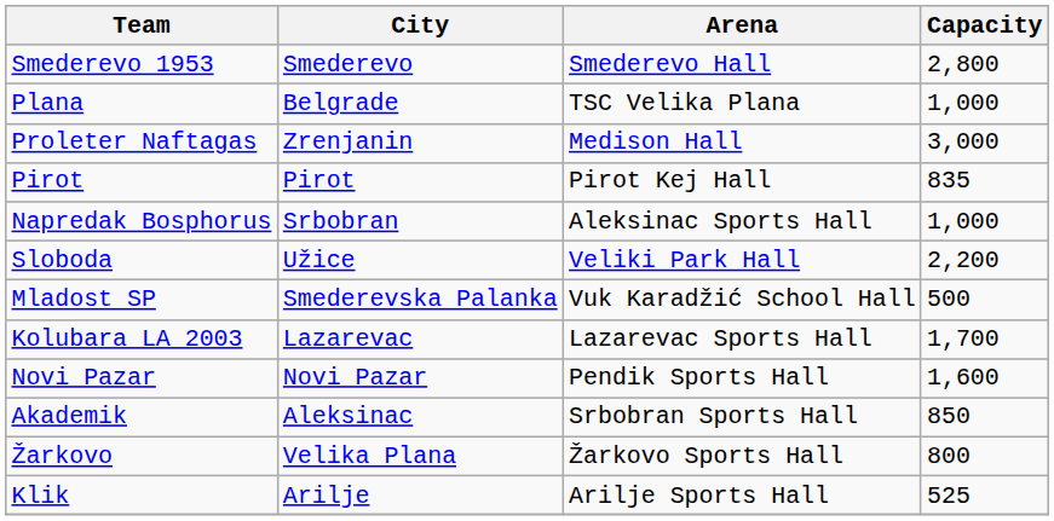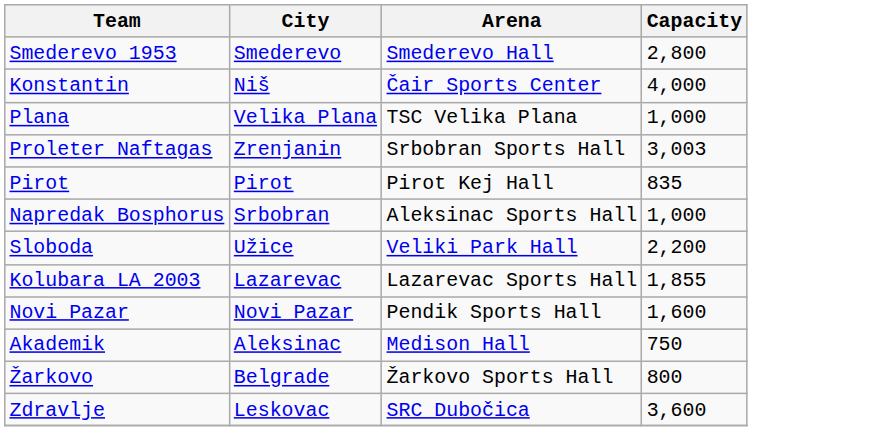+ row: Konstantin | Niš | Čair Sports Center | 4,000
Plana | City: Belgrade -> Velika Plana
Proleter Naftagas | Arena: Medison Hall -> Srbobran Sports Hall
Proleter Naftagas | Capacity: 3,000 -> 3,003
- row: Mladost SP | Smederevska Palanka | Vuk Karadžić School Hall | 500
Kolubara LA 2003 | Capacity: 1,700 -> 1,855
Akademik | Arena: Srbobran Sports Hall -> Medison Hall
Akademik | Capacity: 850 -> 750
Žarkovo | City: Velika Plana -> Belgrade
- row: Klik | Arilje | Arilje Sports Hall | 525
+ row: Zdravlje | Leskovac | SRC Dubočica | 3,600
